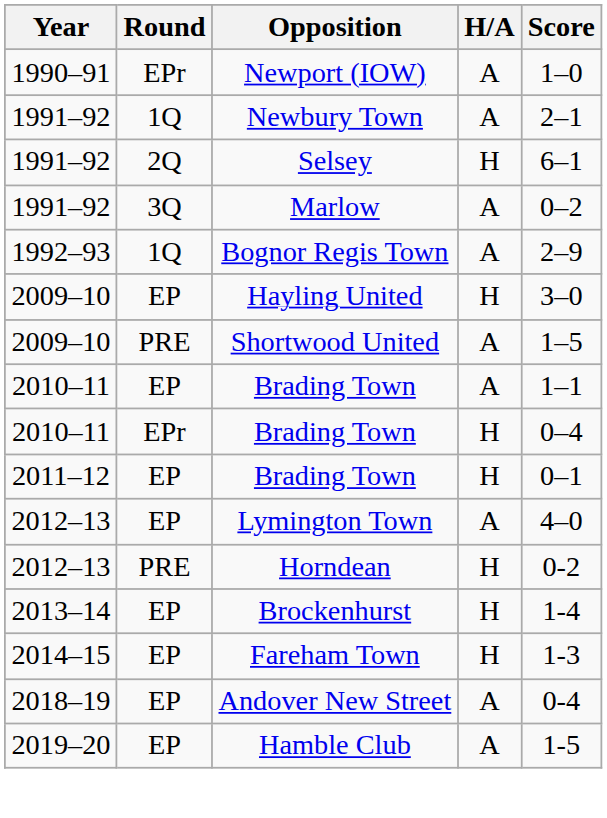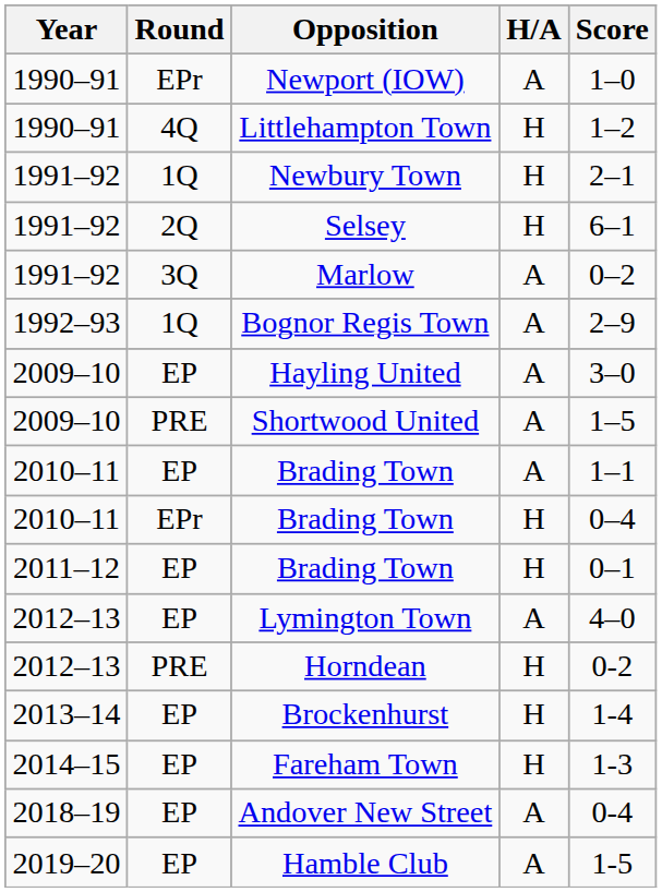+ row: 1990–91 | 4Q | Littlehampton Town | H | 1–2
Newbury Town | H/A: A -> H
Hayling United | H/A: H -> A
